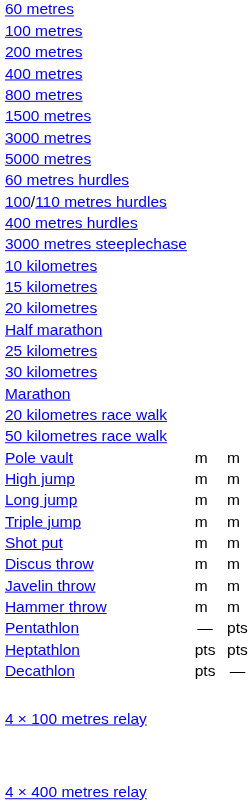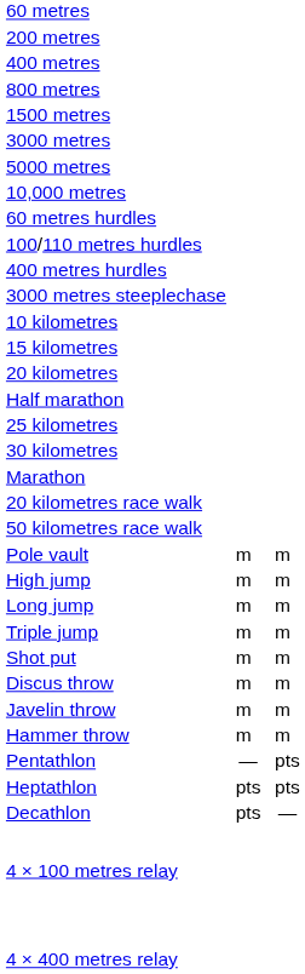- row: 100 metres
+ row: 10,000 metres
